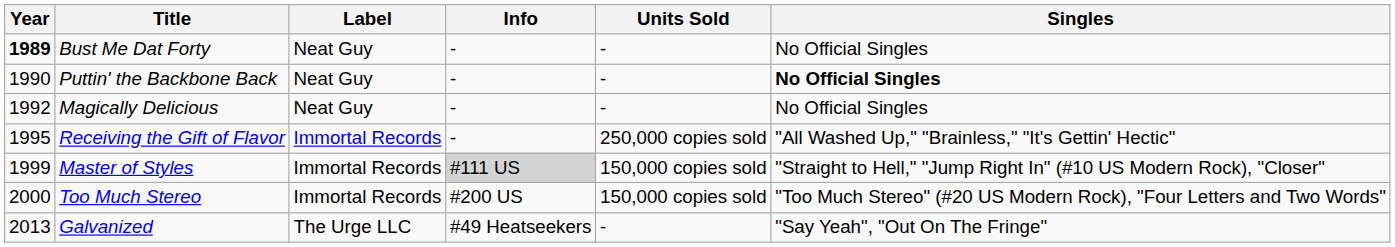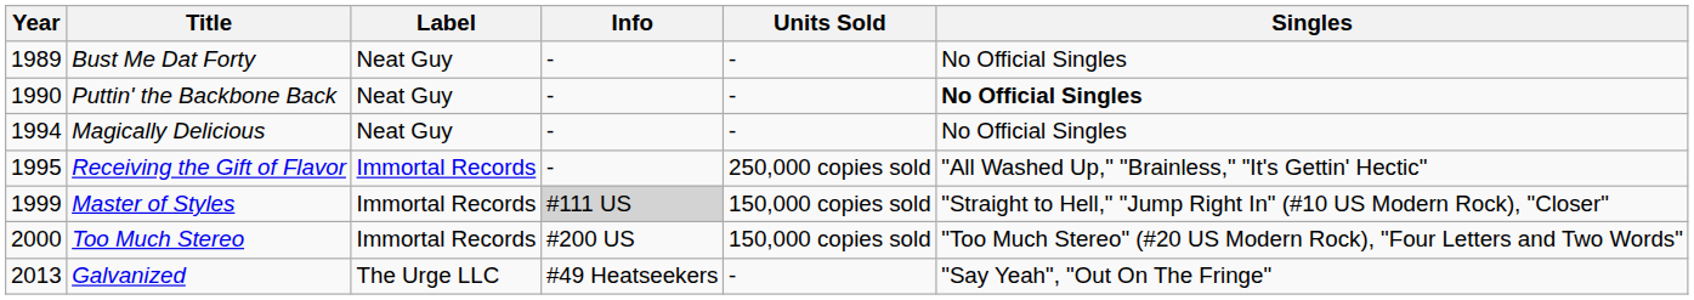Bust Me Dat Forty | Year: bold -> normal
Magically Delicious | Year: 1992 -> 1994
